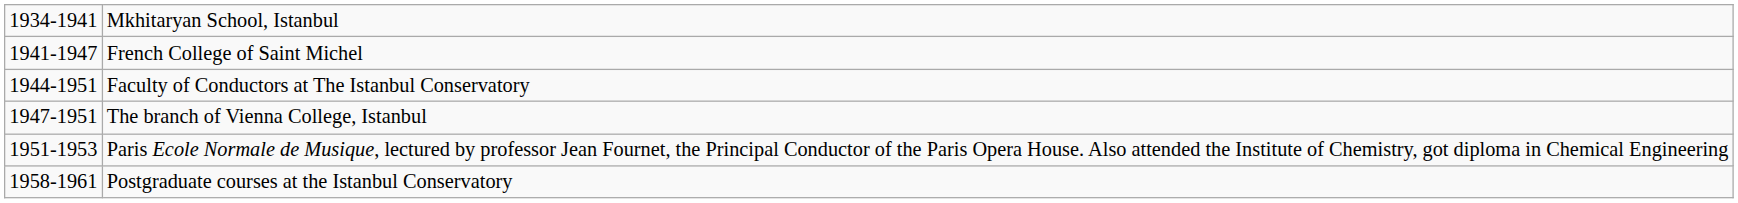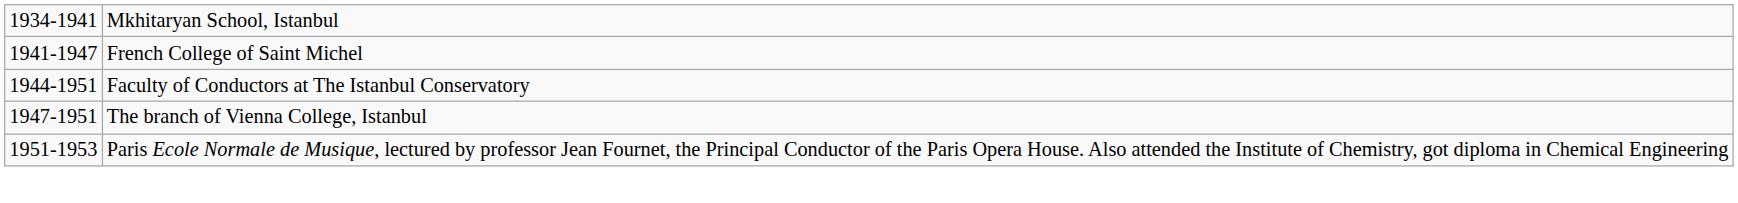- row: 1958-1961 | Postgraduate courses at the Istanbul Conservatory
